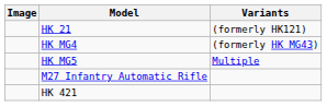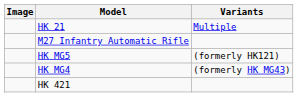HK 21 | Variants: (formerly HK121) -> Multiple
rows swapped: HK MG4 <-> M27 Infantry Automatic Rifle
HK MG5 | Variants: Multiple -> (formerly HK121)
